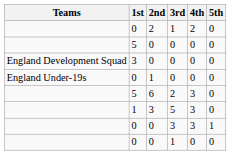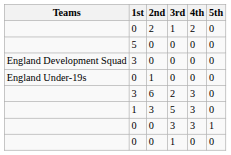6 | 1st: 5 -> 3
